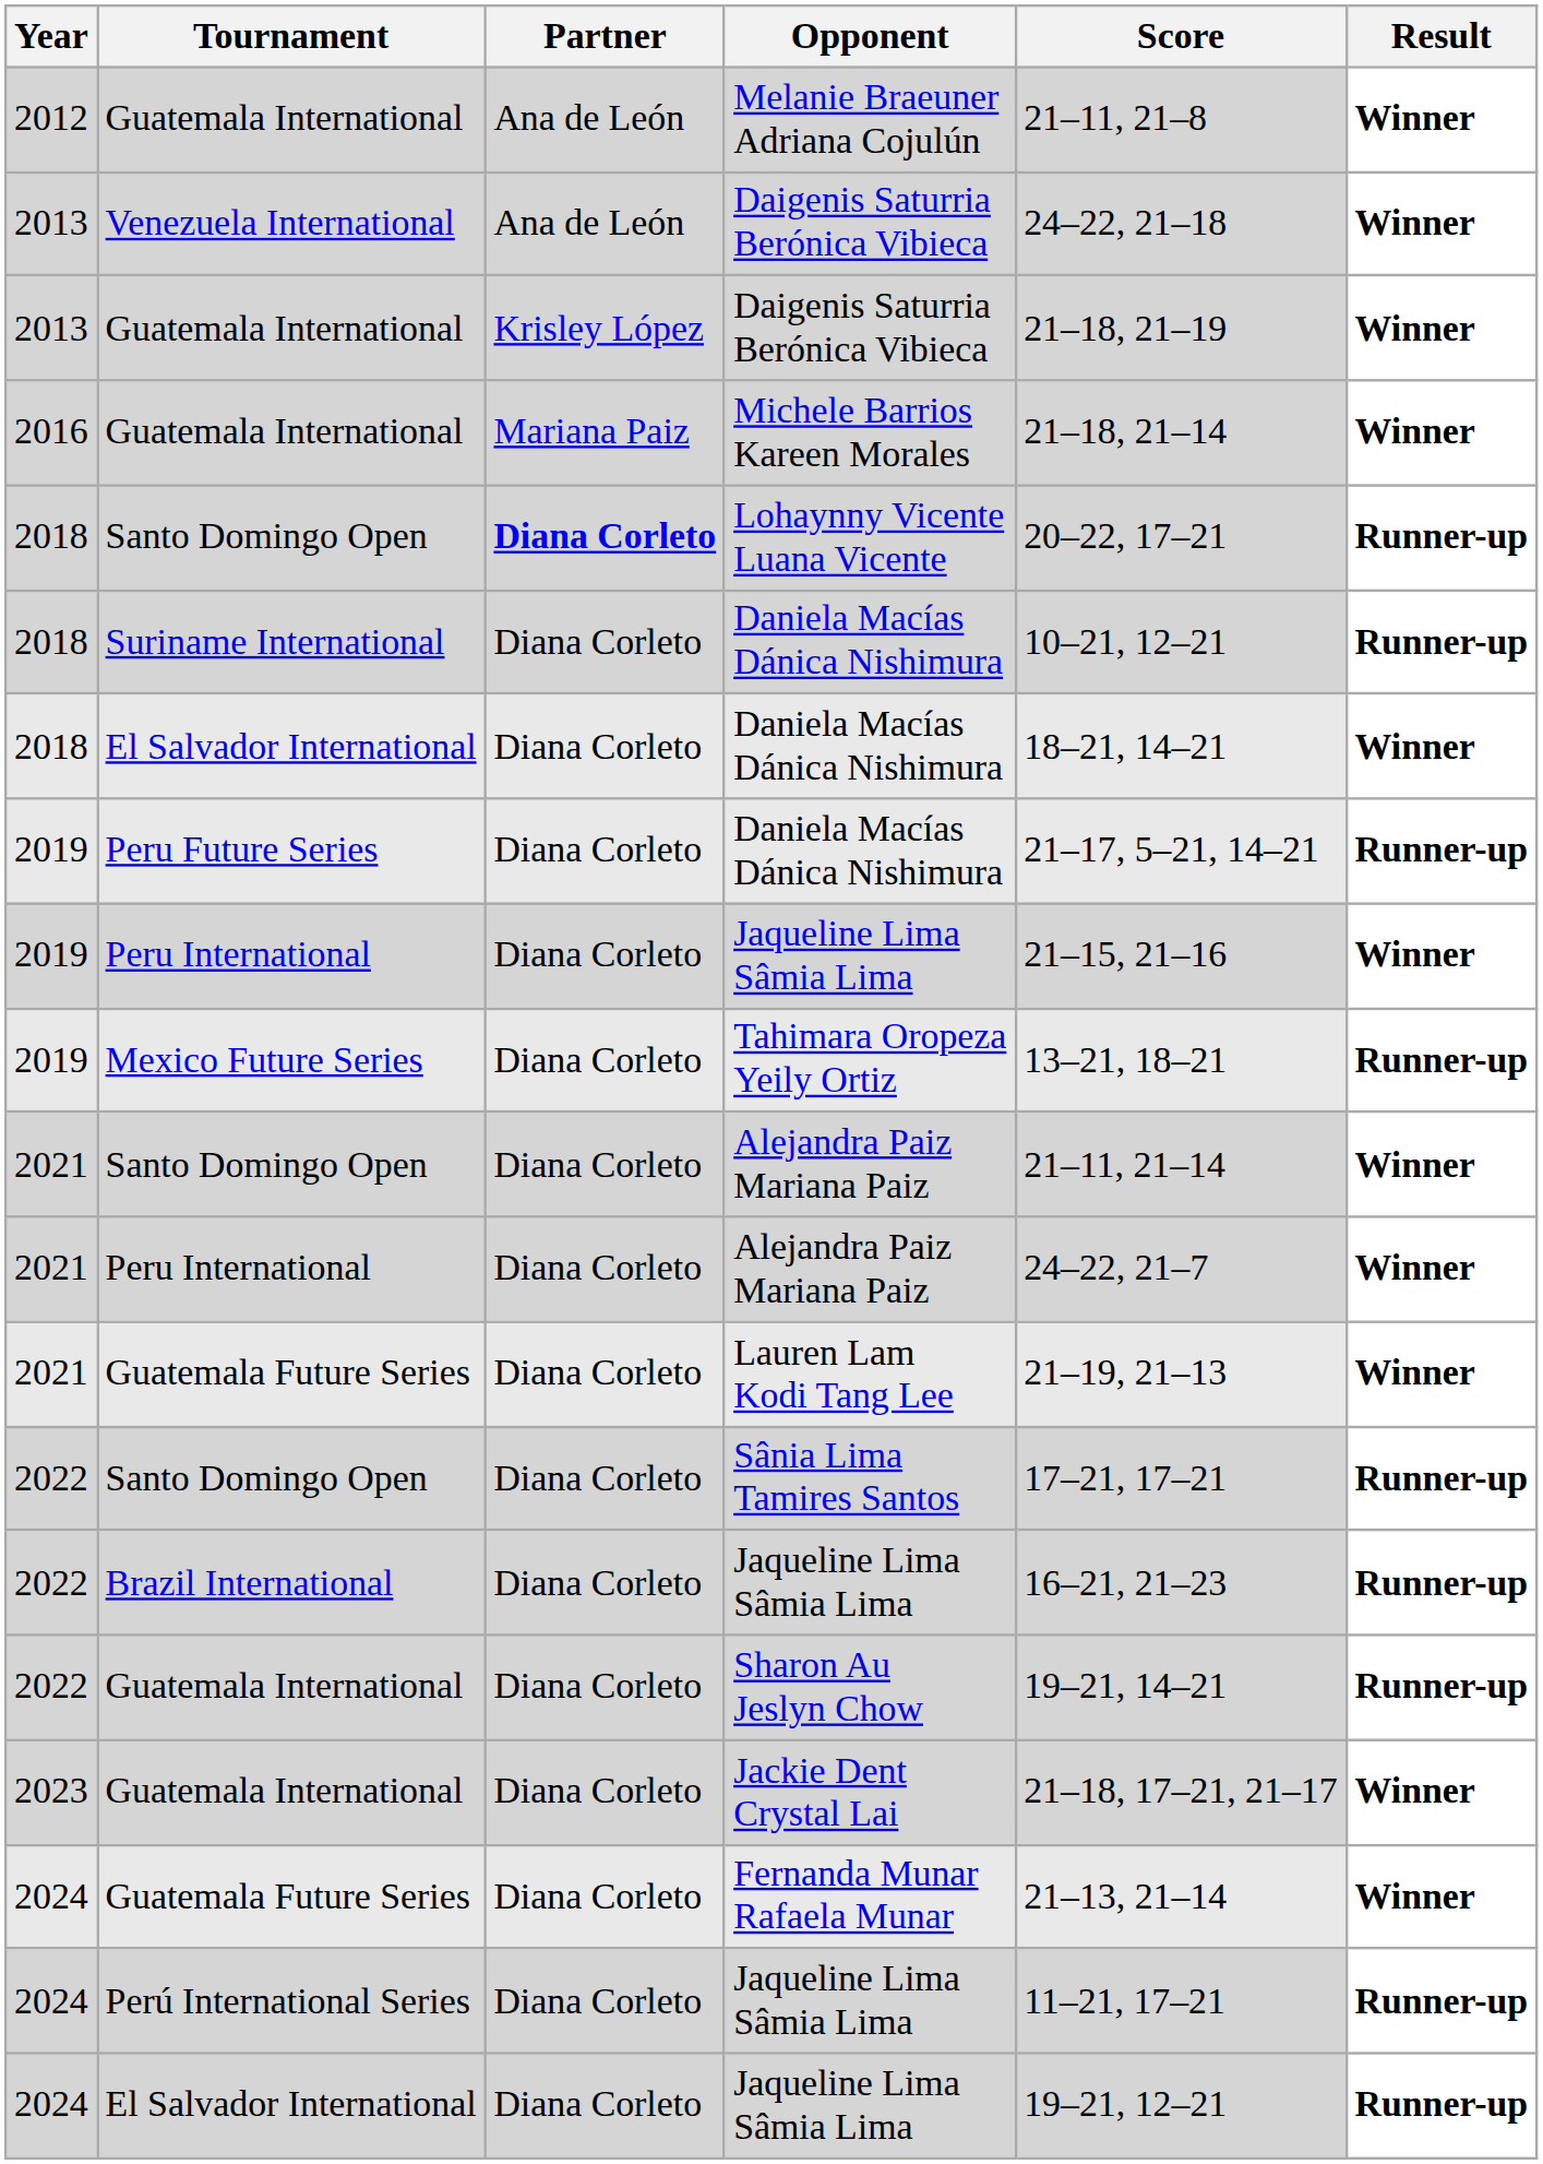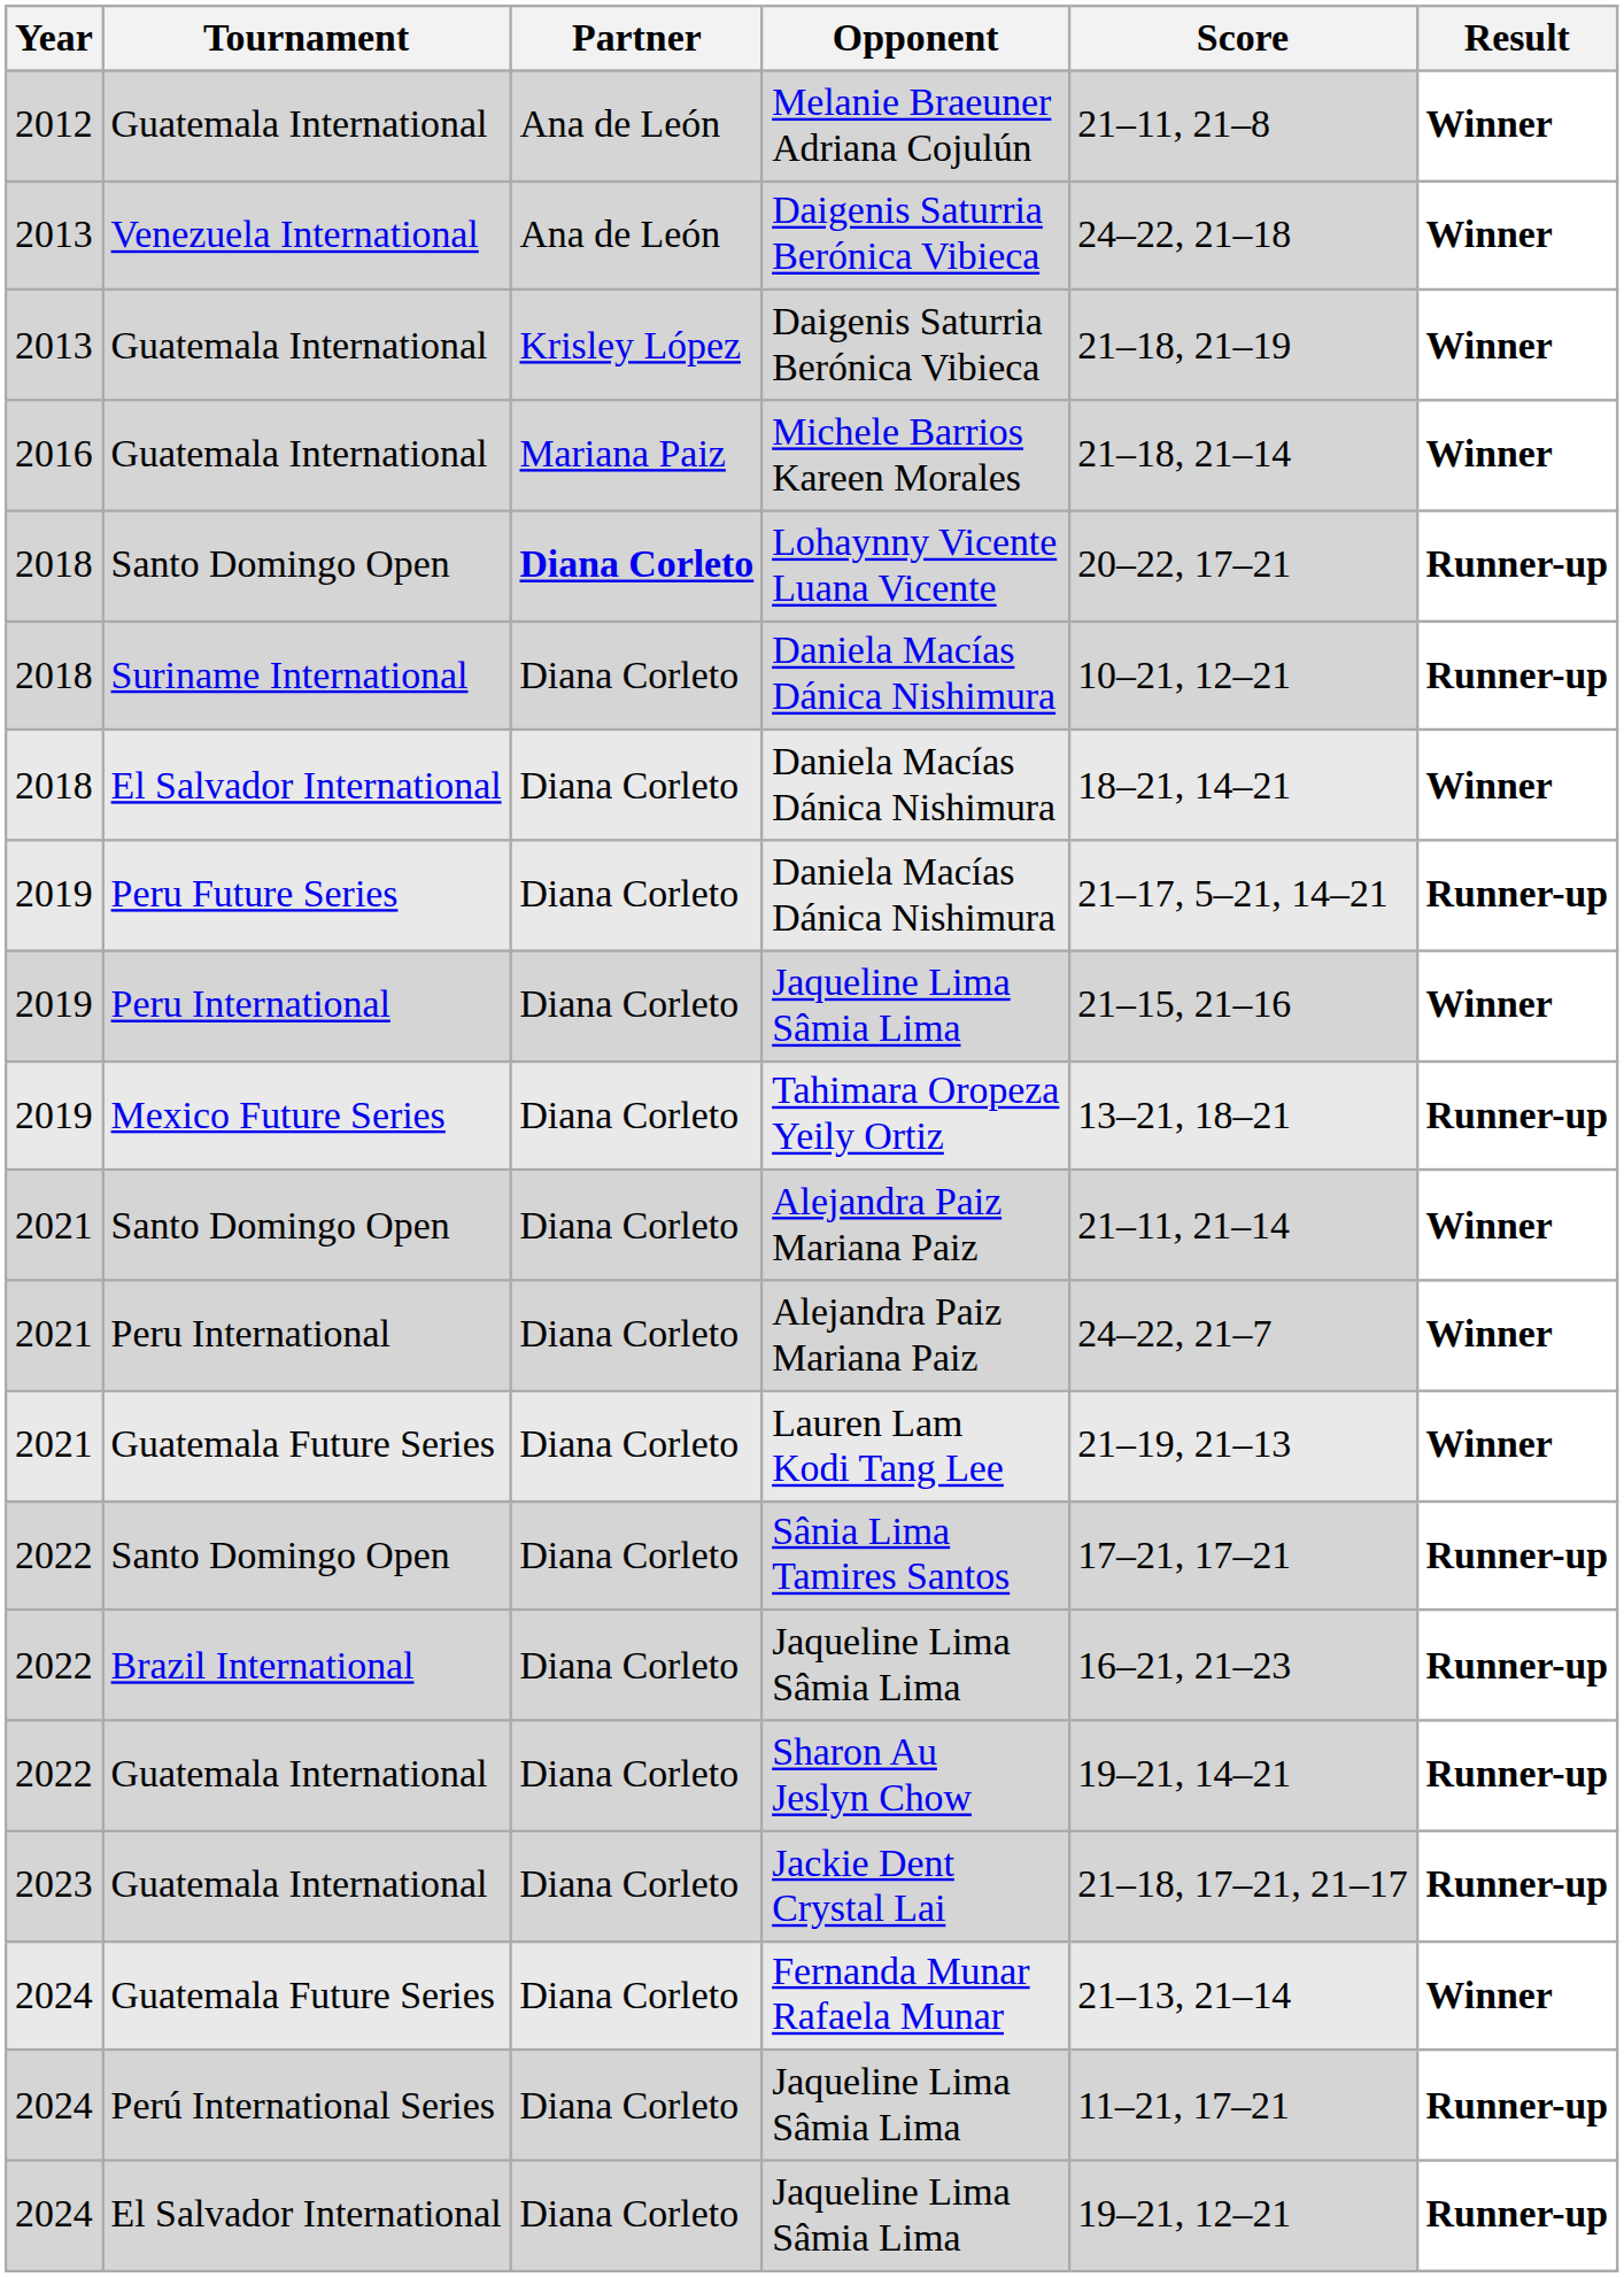Jackie Dent Crystal Lai | Result: Winner -> Runner-up
